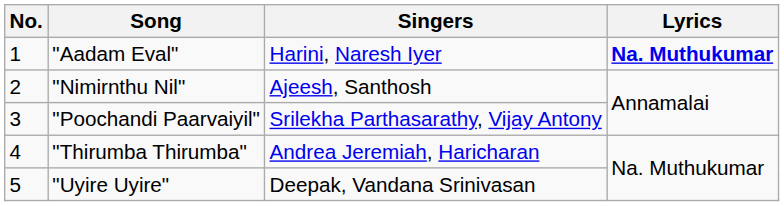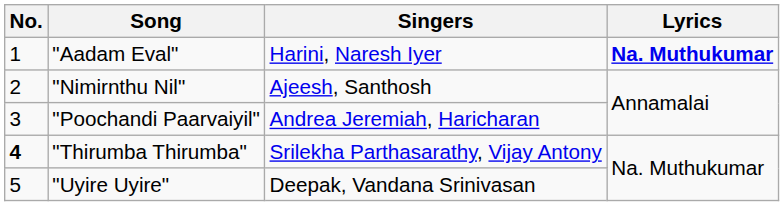"Poochandi Paarvaiyil" | Singers: Srilekha Parthasarathy, Vijay Antony -> Andrea Jeremiah, Haricharan
"Thirumba Thirumba" | No.: normal -> bold
"Thirumba Thirumba" | Singers: Andrea Jeremiah, Haricharan -> Srilekha Parthasarathy, Vijay Antony
